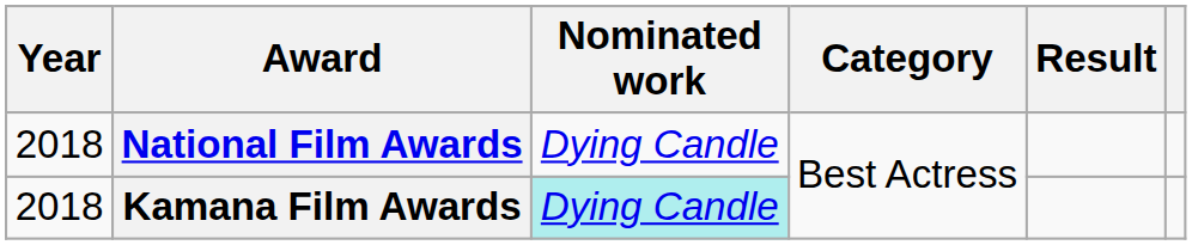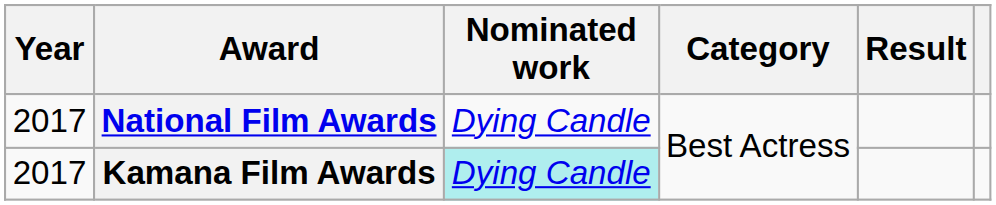National Film Awards | Year: 2018 -> 2017
Kamana Film Awards | Year: 2018 -> 2017
